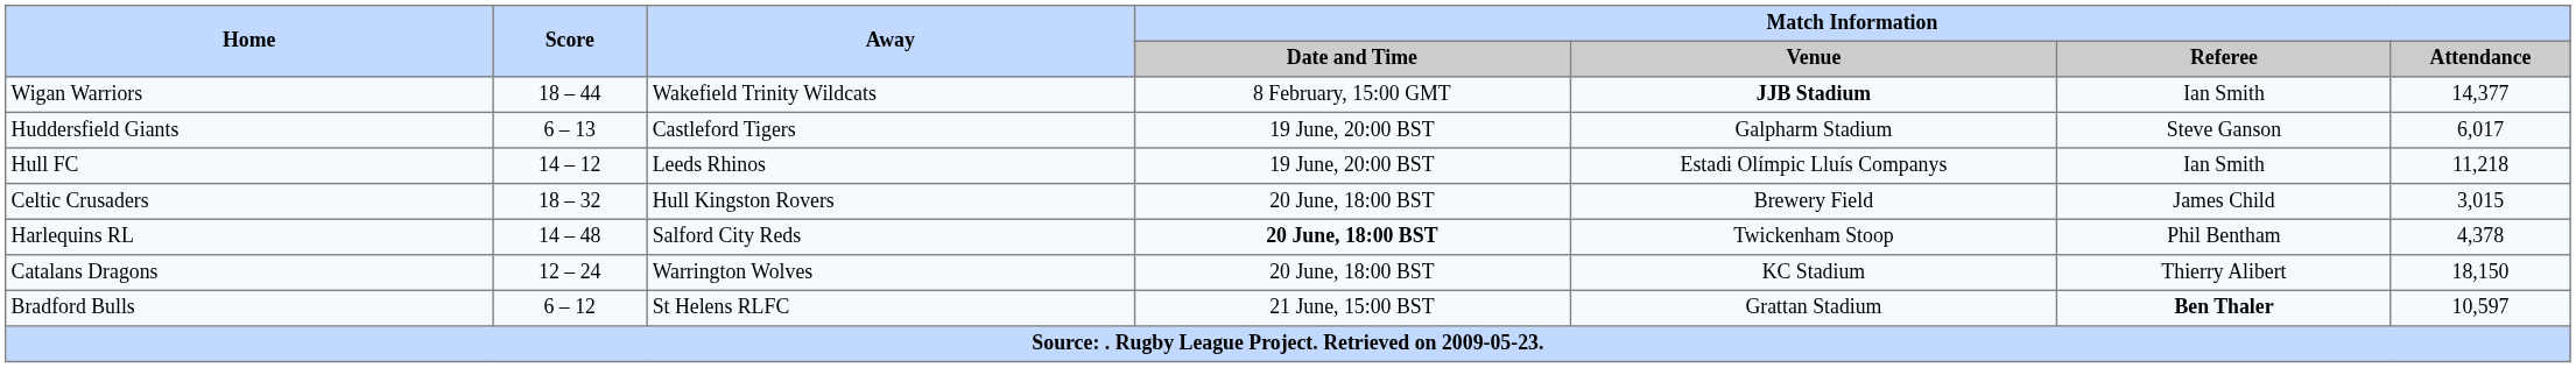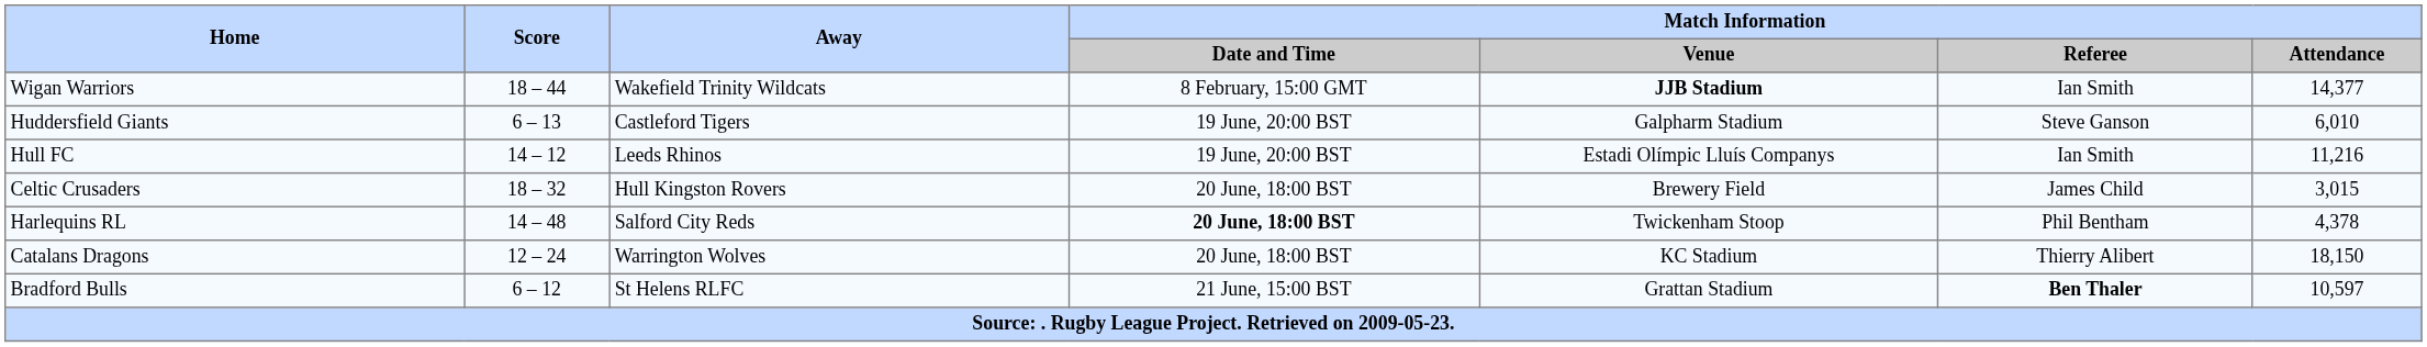Huddersfield Giants | Match Information / Attendance: 6,017 -> 6,010
Hull FC | Match Information / Attendance: 11,218 -> 11,216
